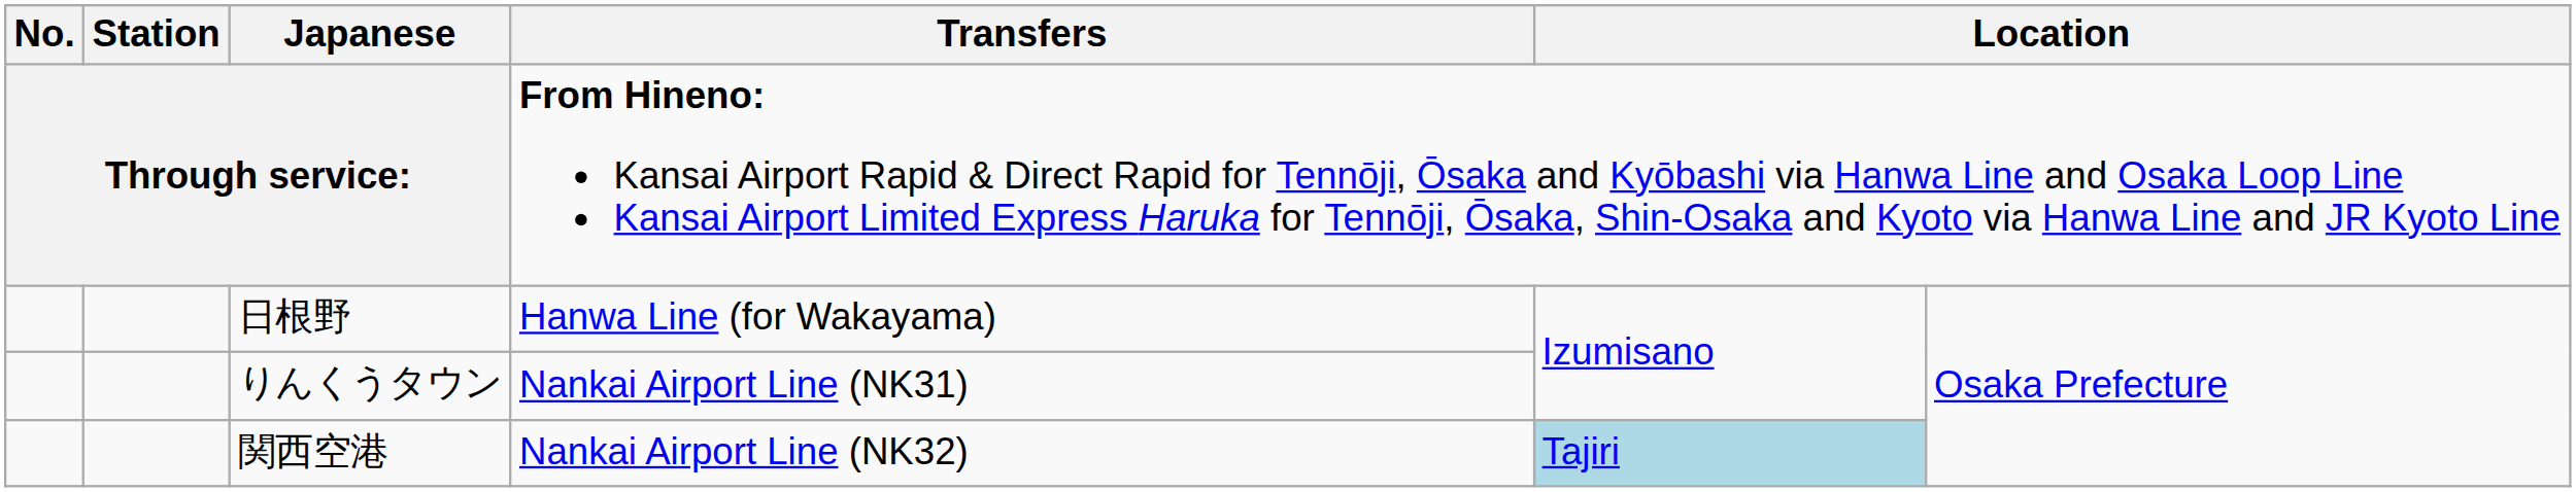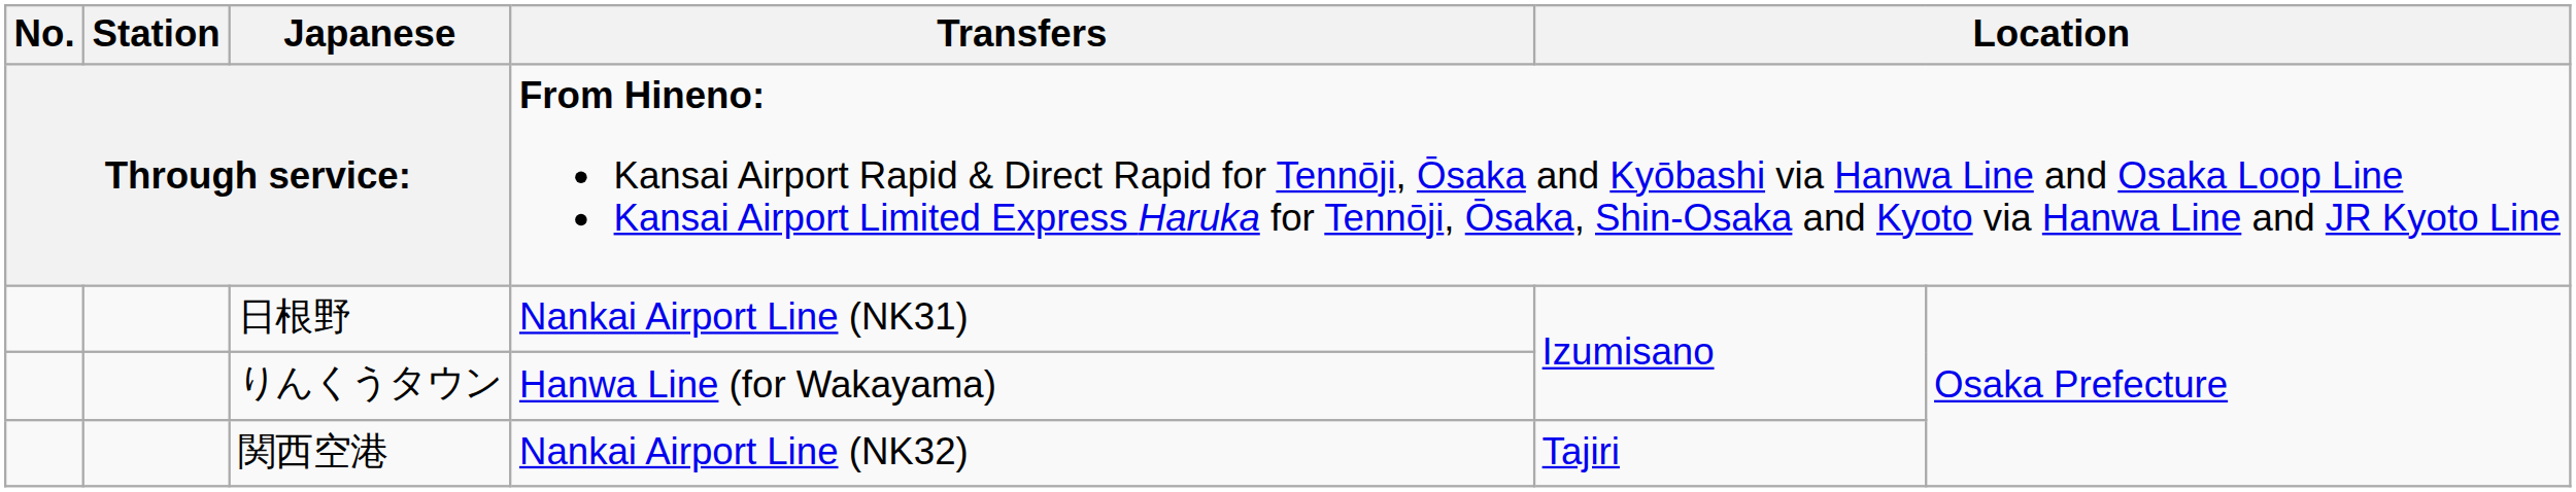日根野 | Transfers: Hanwa Line (for Wakayama) -> Nankai Airport Line (NK31)
りんくうタウン | Transfers: Nankai Airport Line (NK31) -> Hanwa Line (for Wakayama)
関西空港 | column 5: lightblue background -> no background
